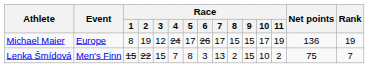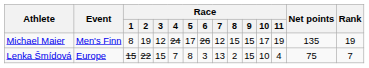Michael Maier | Event: Europe -> Men's Finn
Michael Maier | Race / 7: 17 -> 12
Michael Maier | Net points: 136 -> 135
Lenka Šmídová | Event: Men's Finn -> Europe
Lenka Šmídová | Race / 11: 2 -> 4
